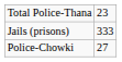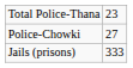rows swapped: Police-Chowki <-> Jails (prisons)
